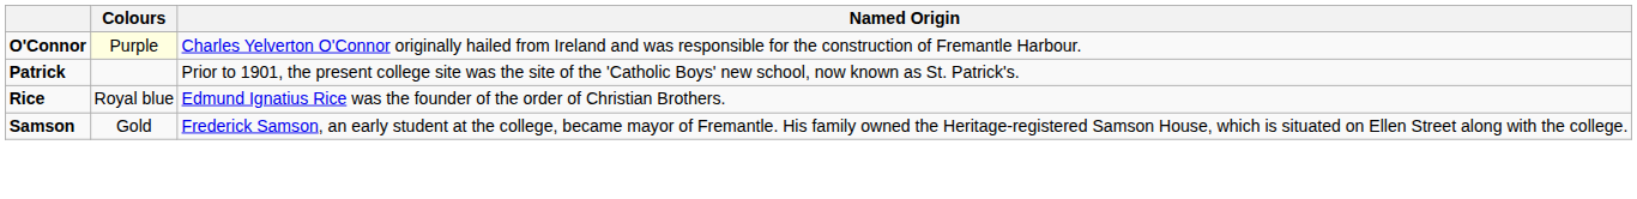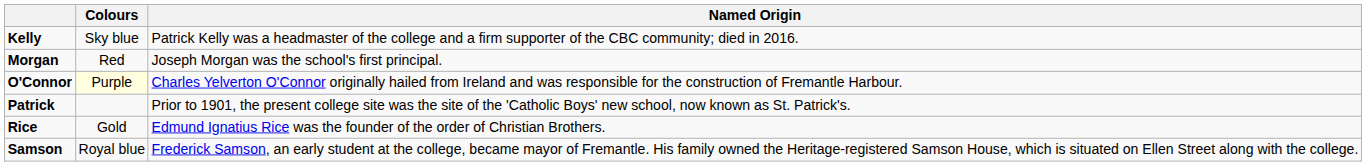+ row: Kelly | Sky blue | Patrick Kelly was a headmaster of the college and a firm supporter of the CBC community; died in 2016.
+ row: Morgan | Red | Joseph Morgan was the school's first principal.
Rice | Colours: Royal blue -> Gold
Samson | Colours: Gold -> Royal blue
